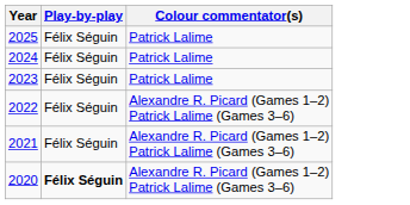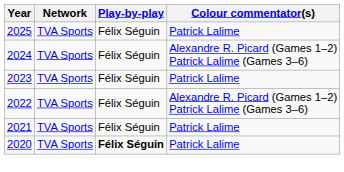+ column: Network | TVA Sports | TVA Sports | TVA Sports | TVA Sports | TVA Sports | TVA Sports
2024 | Colour commentator(s): Patrick Lalime -> Alexandre R. Picard (Games 1–2) Patrick Lalime (Games 3–6)
2021 | Colour commentator(s): Alexandre R. Picard (Games 1–2) Patrick Lalime (Games 3–6) -> Patrick Lalime
2020 | Colour commentator(s): Alexandre R. Picard (Games 1–2) Patrick Lalime (Games 3–6) -> Patrick Lalime
